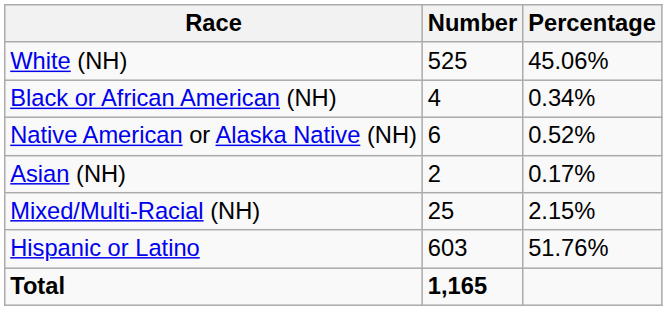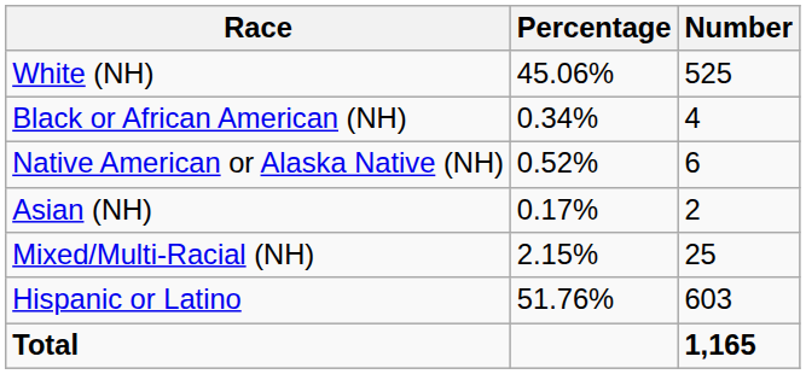columns swapped: Number <-> Percentage
